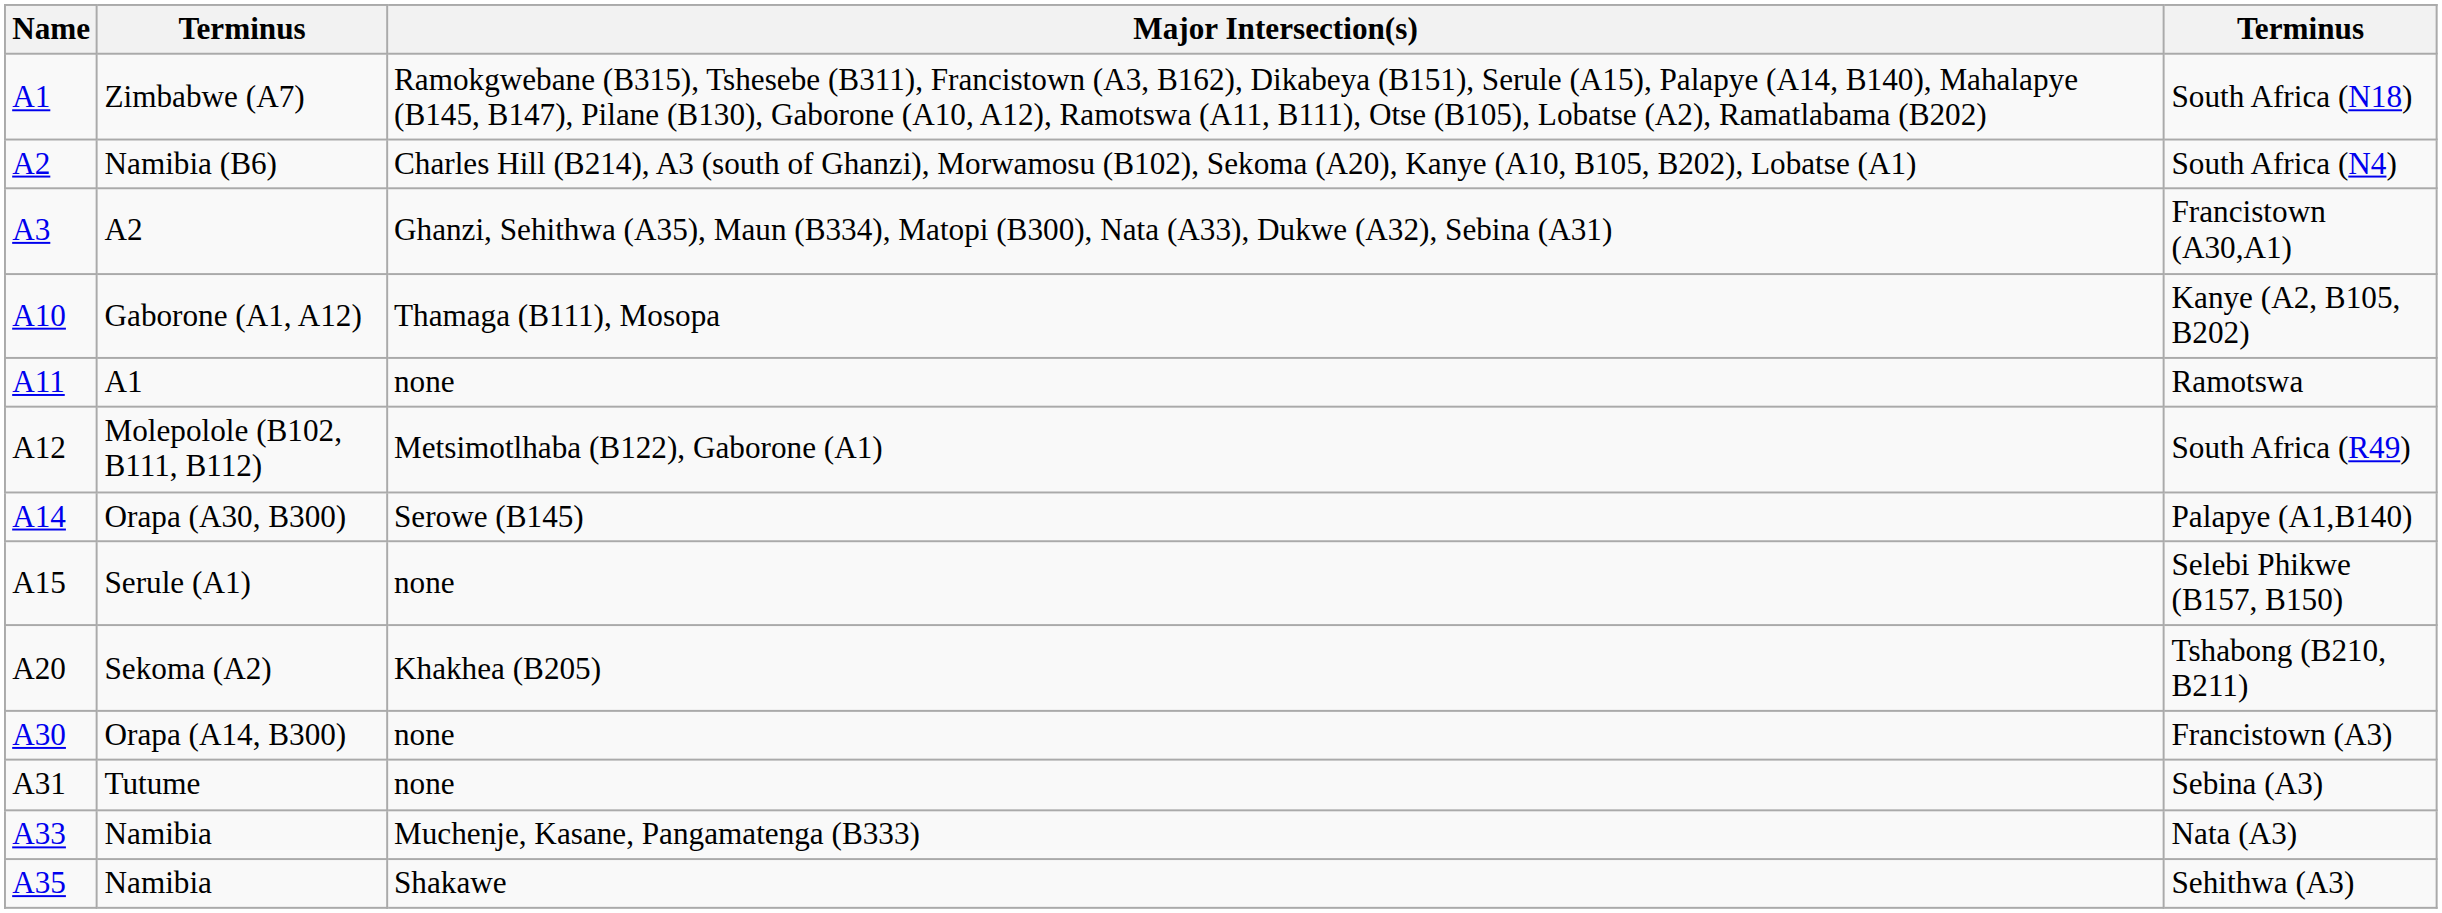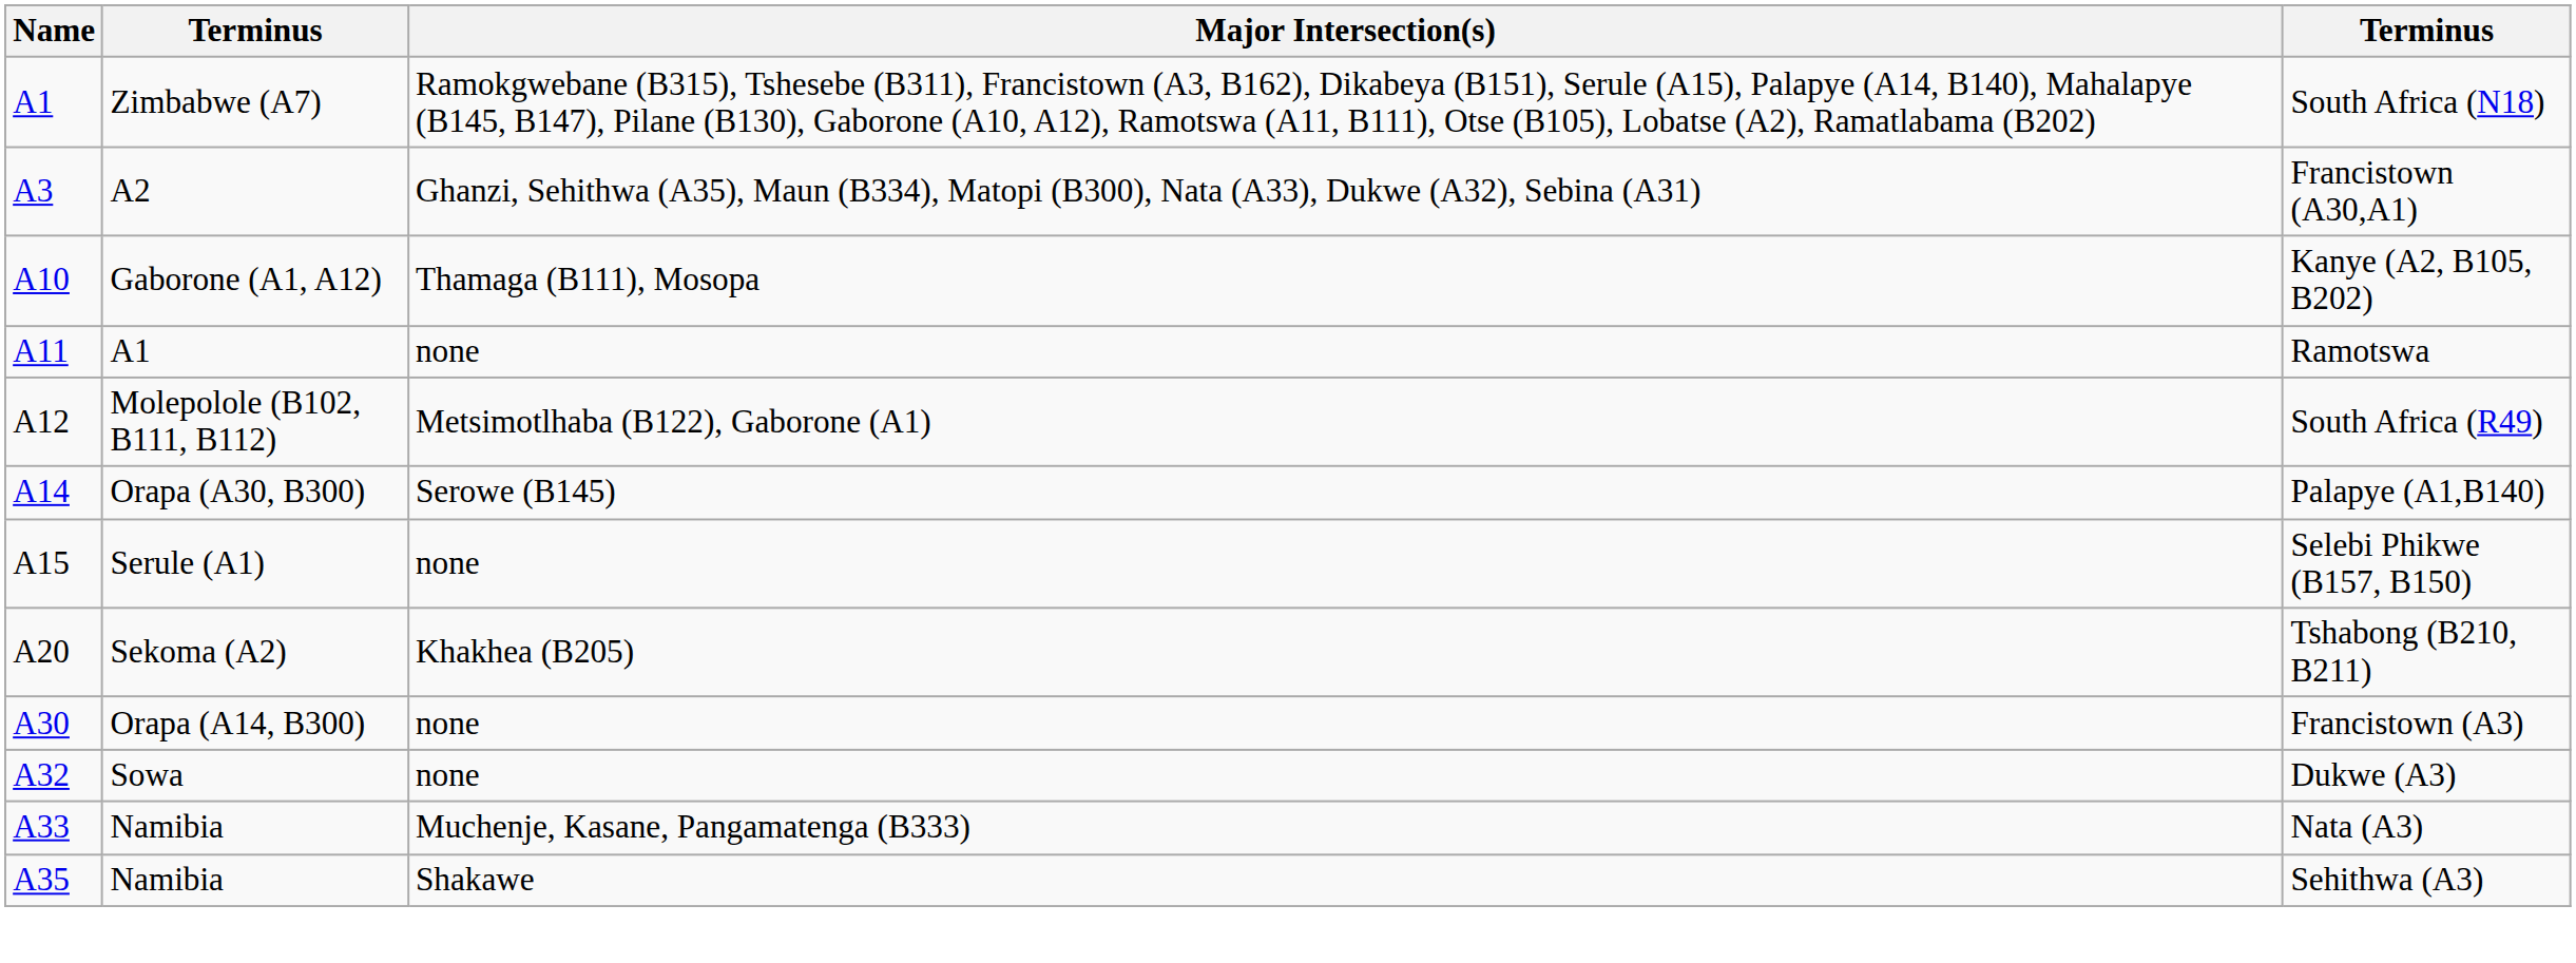- row: A2 | Namibia (B6) | Charles Hill (B214), A3 (south of Ghanzi), Morwamosu (B102), Sekoma (A20), Kanye (A10, B105, B202), Lobatse (A1) | South Africa (N4)
- row: A31 | Tutume | none | Sebina (A3)
+ row: A32 | Sowa | none | Dukwe (A3)
